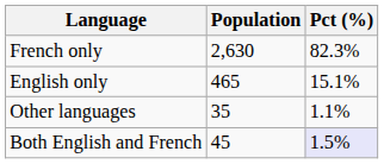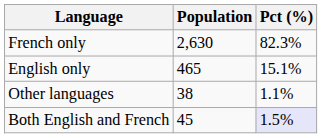Other languages | Population: 35 -> 38
